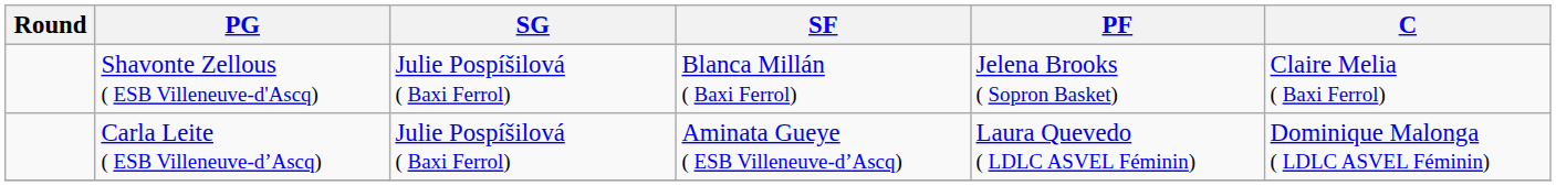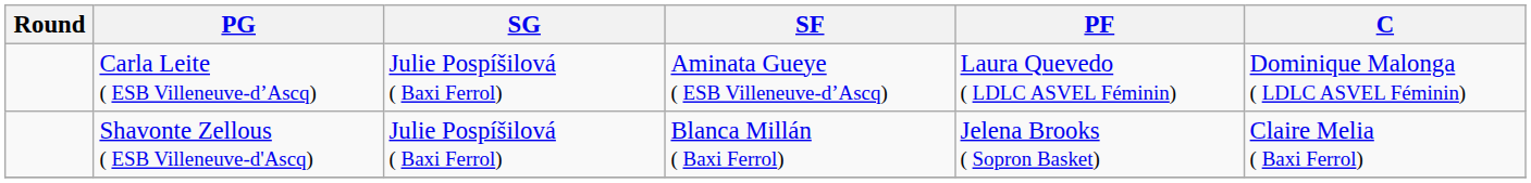rows swapped: Shavonte Zellous ( ESB Villeneuve-d'Ascq) <-> Carla Leite ( ESB Villeneuve-d’Ascq)
